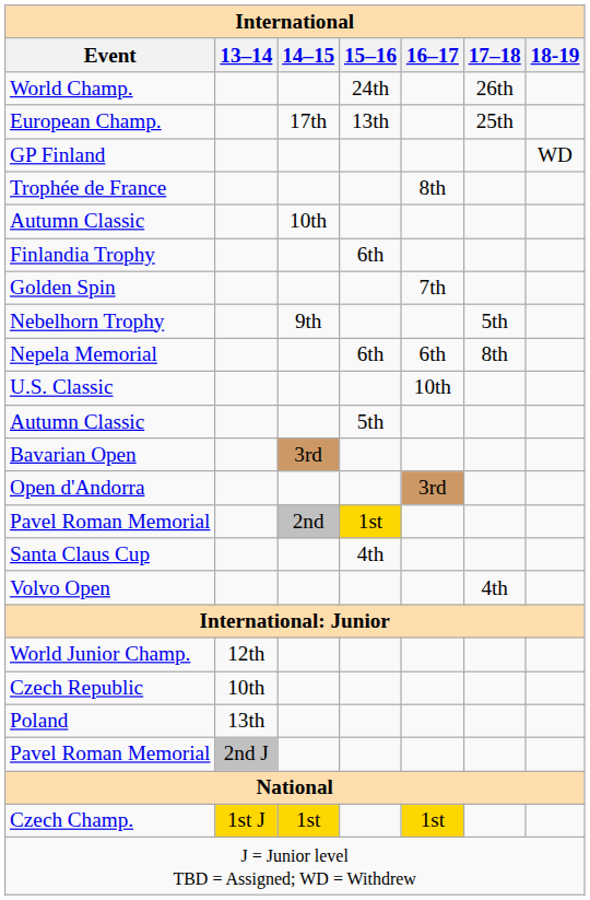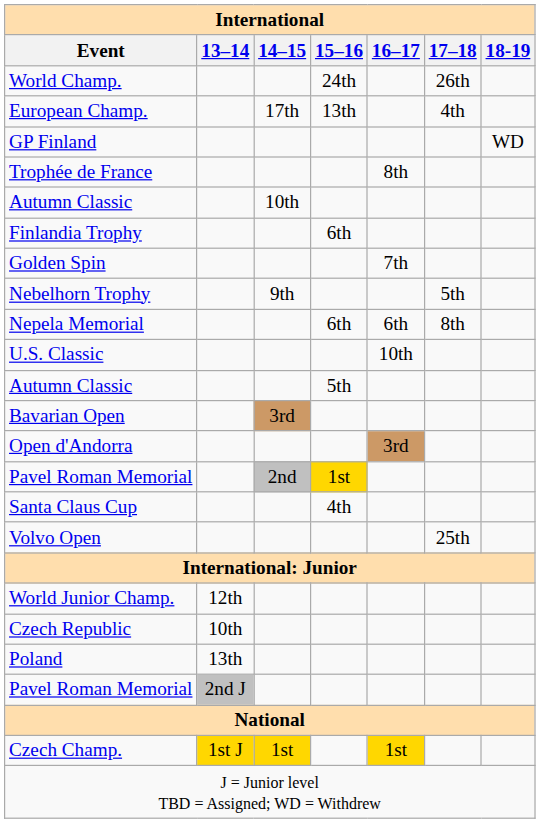European Champ. | 17–18: 25th -> 4th
Volvo Open | 17–18: 4th -> 25th
